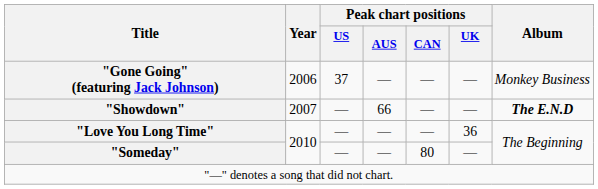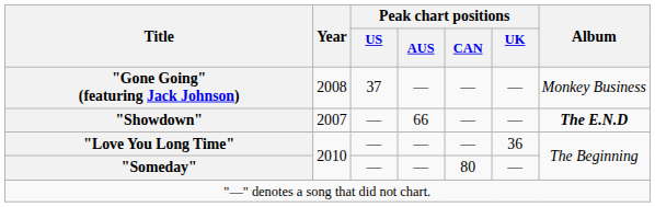"Gone Going" (featuring Jack Johnson) | Year: 2006 -> 2008
